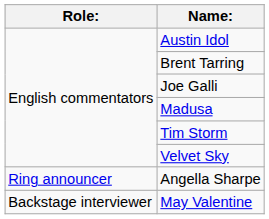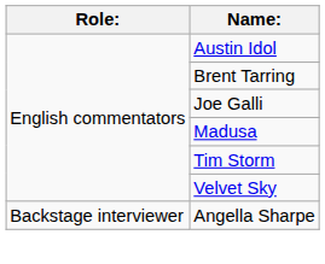Angella Sharpe | Role:: Ring announcer -> Backstage interviewer
- row: Backstage interviewer | May Valentine
